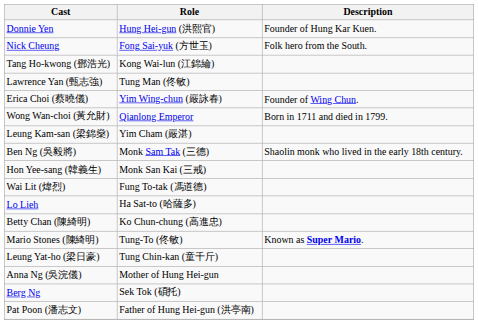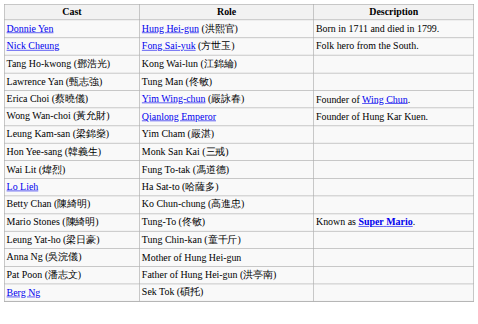Donnie Yen | Description: Founder of Hung Kar Kuen. -> Born in 1711 and died in 1799.
Wong Wan-choi (黃允財) | Description: Born in 1711 and died in 1799. -> Founder of Hung Kar Kuen.
- row: Ben Ng (吳毅將) | Monk Sam Tak (三德) | Shaolin monk who lived in the early 18th century.
rows swapped: Pat Poon (潘志文) <-> Berg Ng
